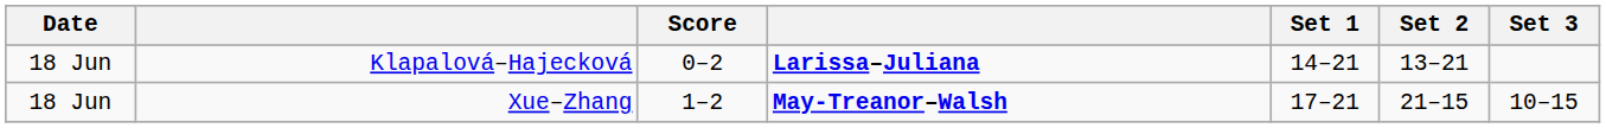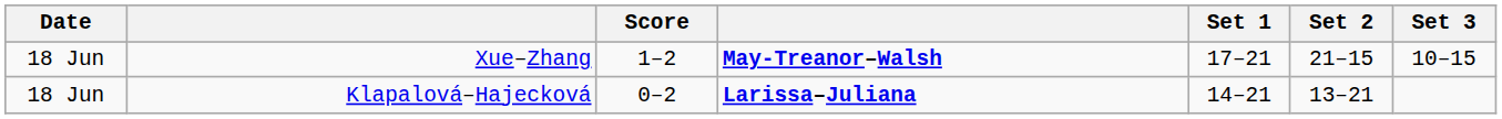rows swapped: Klapalová–Hajecková <-> Xue–Zhang
